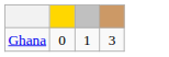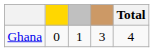+ column: Total | 4
